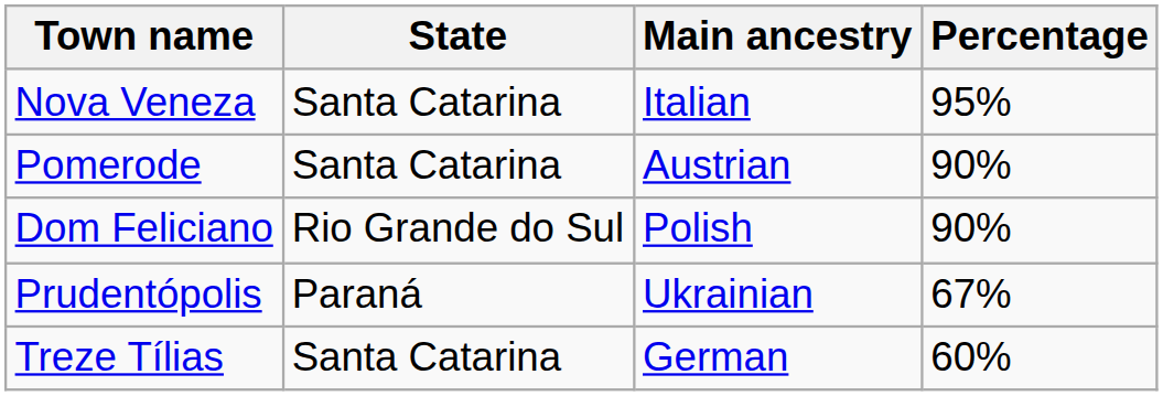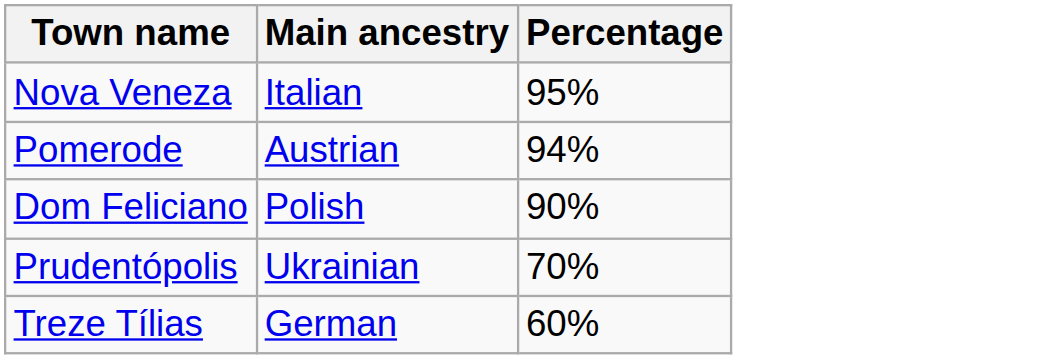- column: State | Santa Catarina | Santa Catarina | Rio Grande do Sul | Paraná | Santa Catarina
Pomerode | Percentage: 90% -> 94%
Prudentópolis | Percentage: 67% -> 70%
